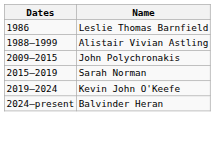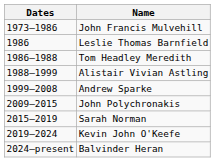+ row: 1973–1986 | John Francis Mulvehill
+ row: 1986–1988 | Tom Headley Meredith
+ row: 1999–2008 | Andrew Sparke
